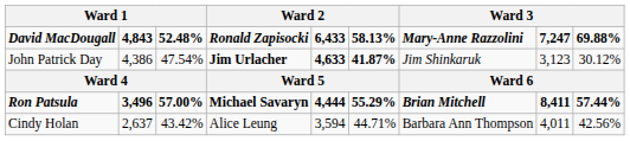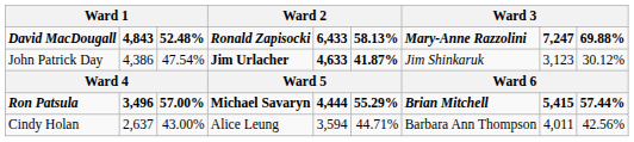Ron Patsula | column 8: 8,411 -> 5,415
Cindy Holan | column 3: 43.42% -> 43.00%
